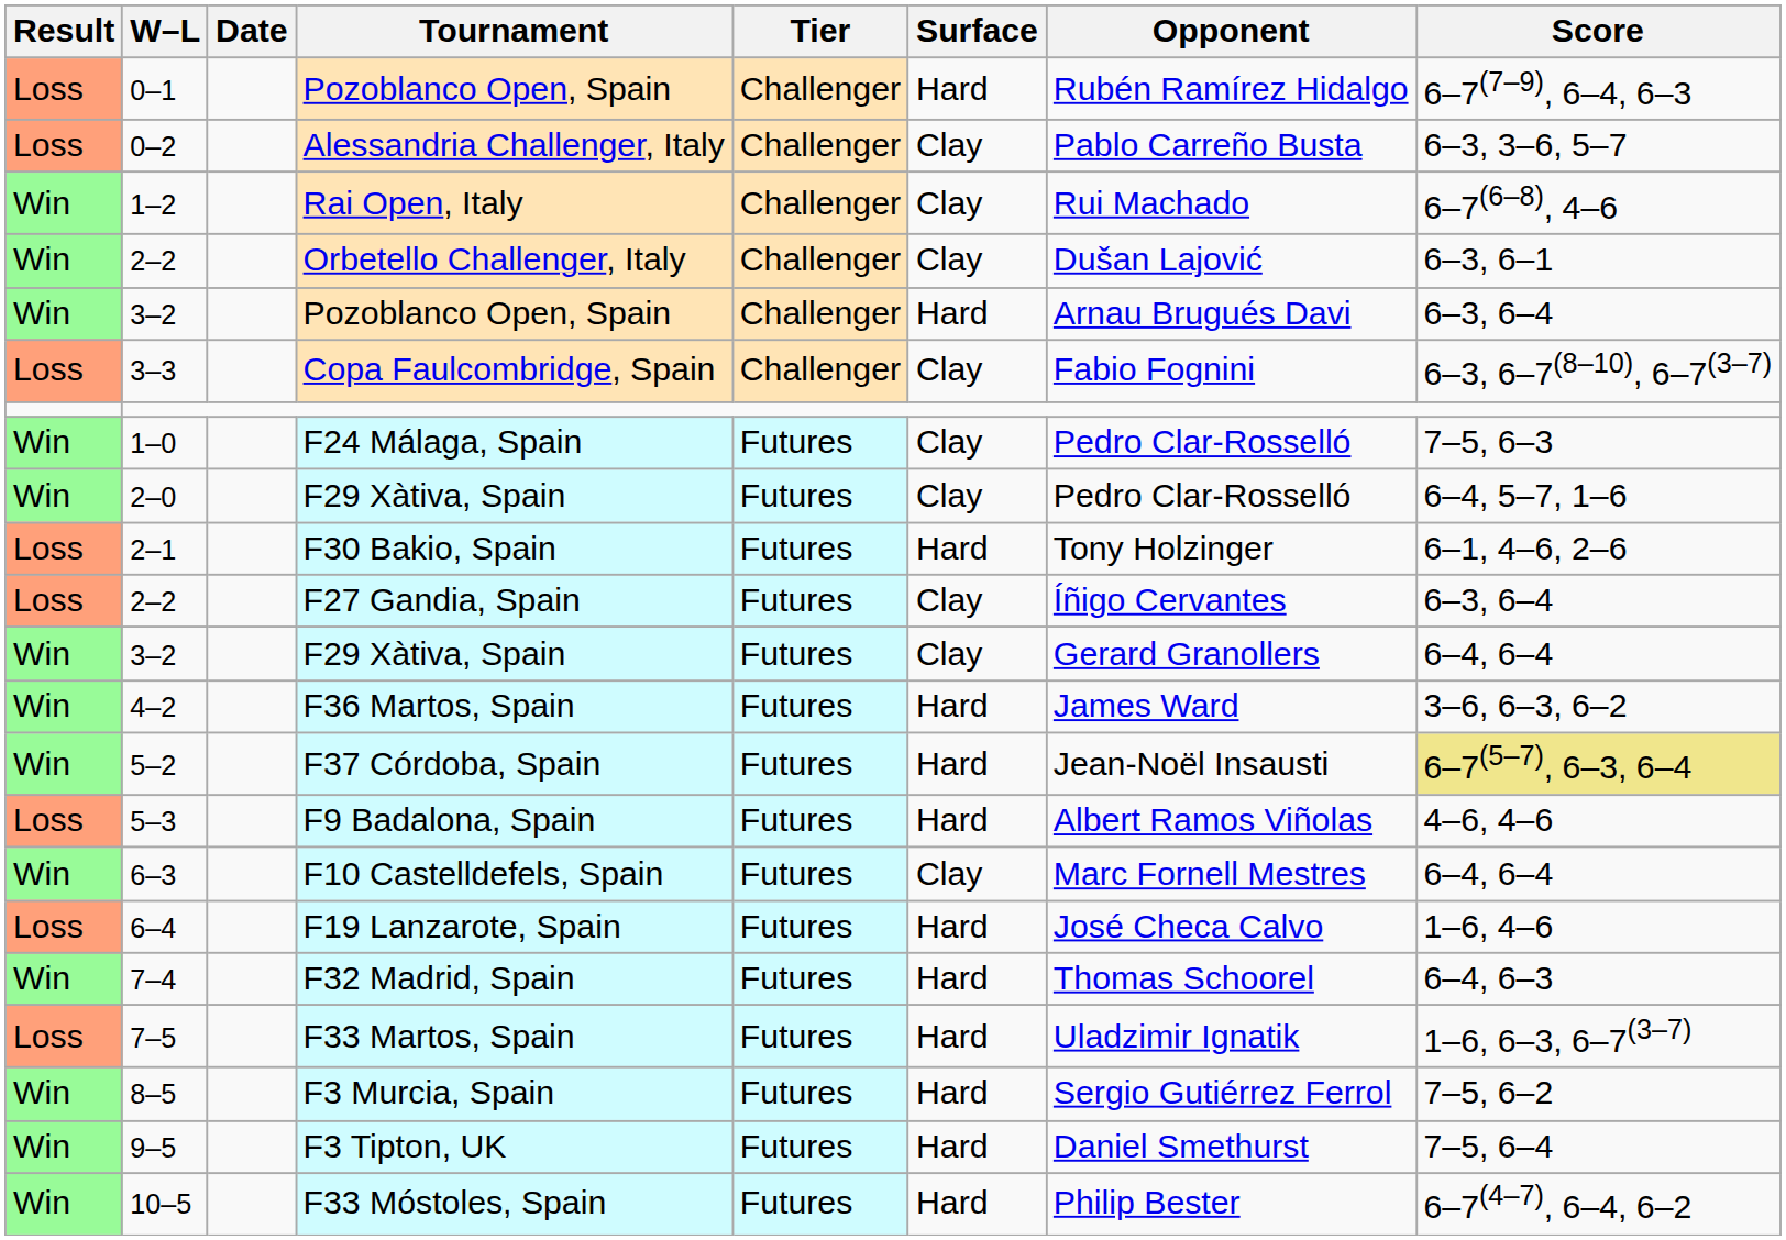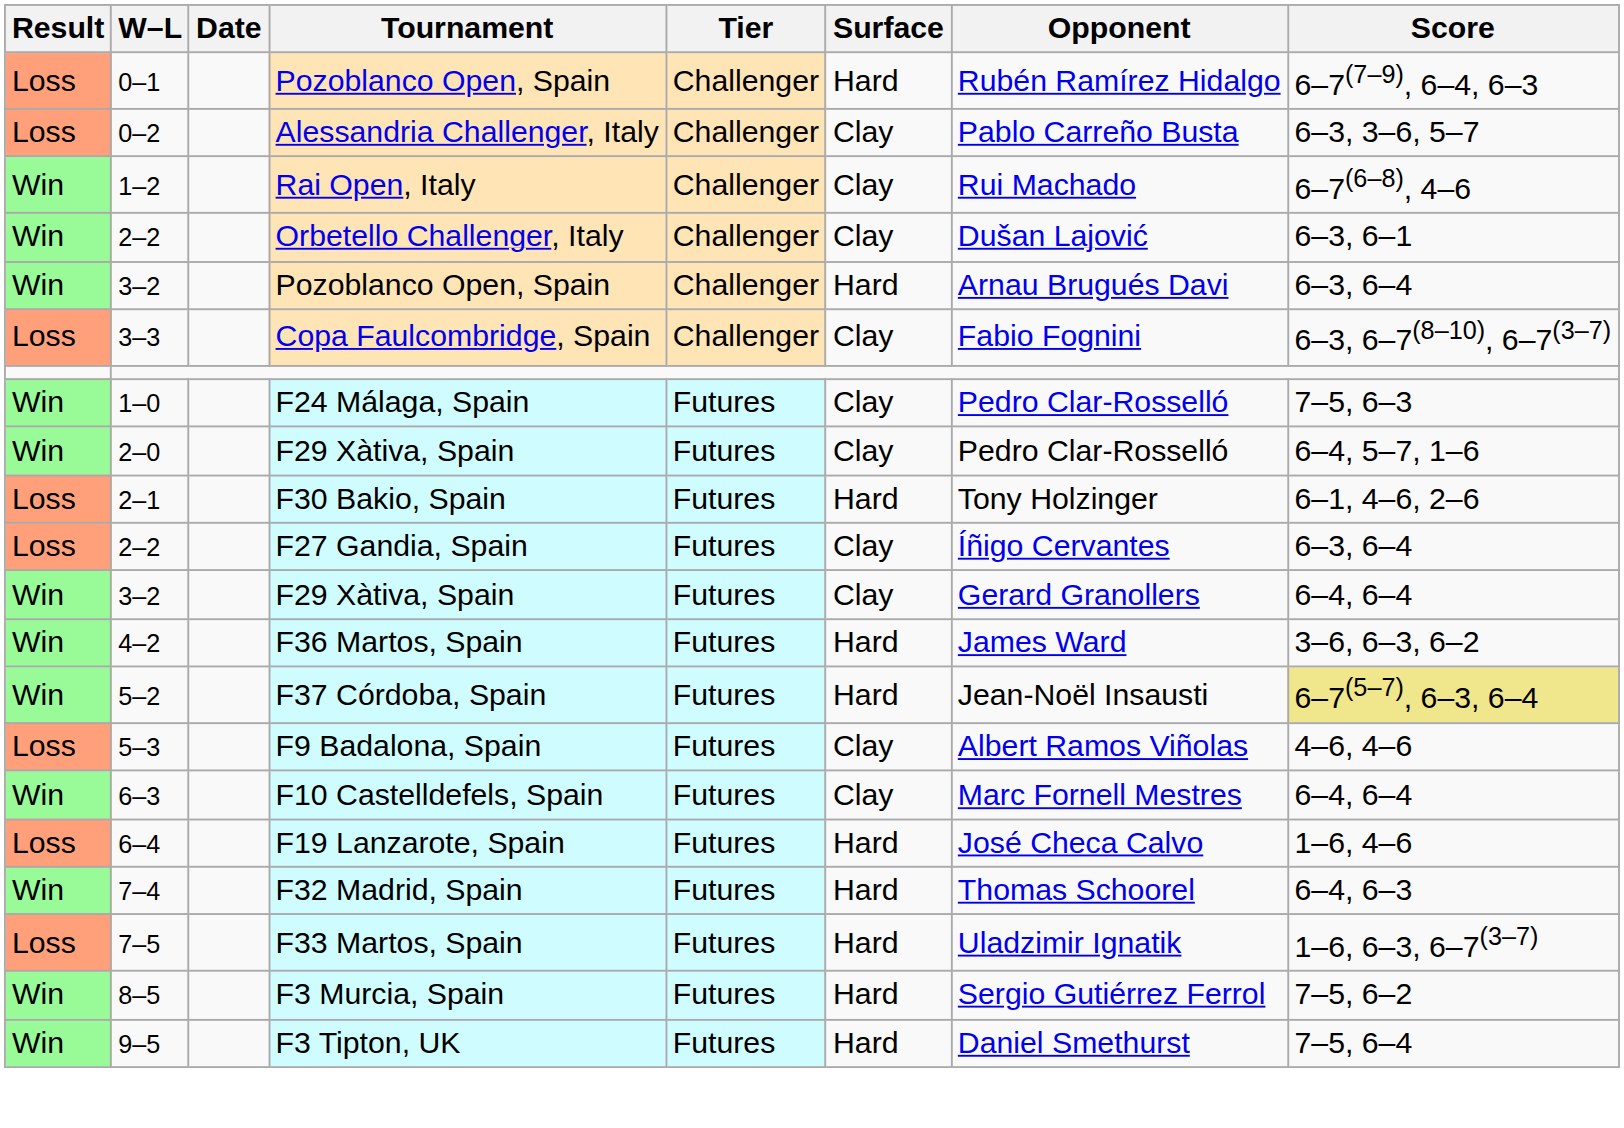F9 Badalona, Spain | Surface: Hard -> Clay
- row: Win | 10–5 | F33 Móstoles, Spain | Futures | Hard | Philip Bester | 6–7(4–7), 6–4, 6–2
